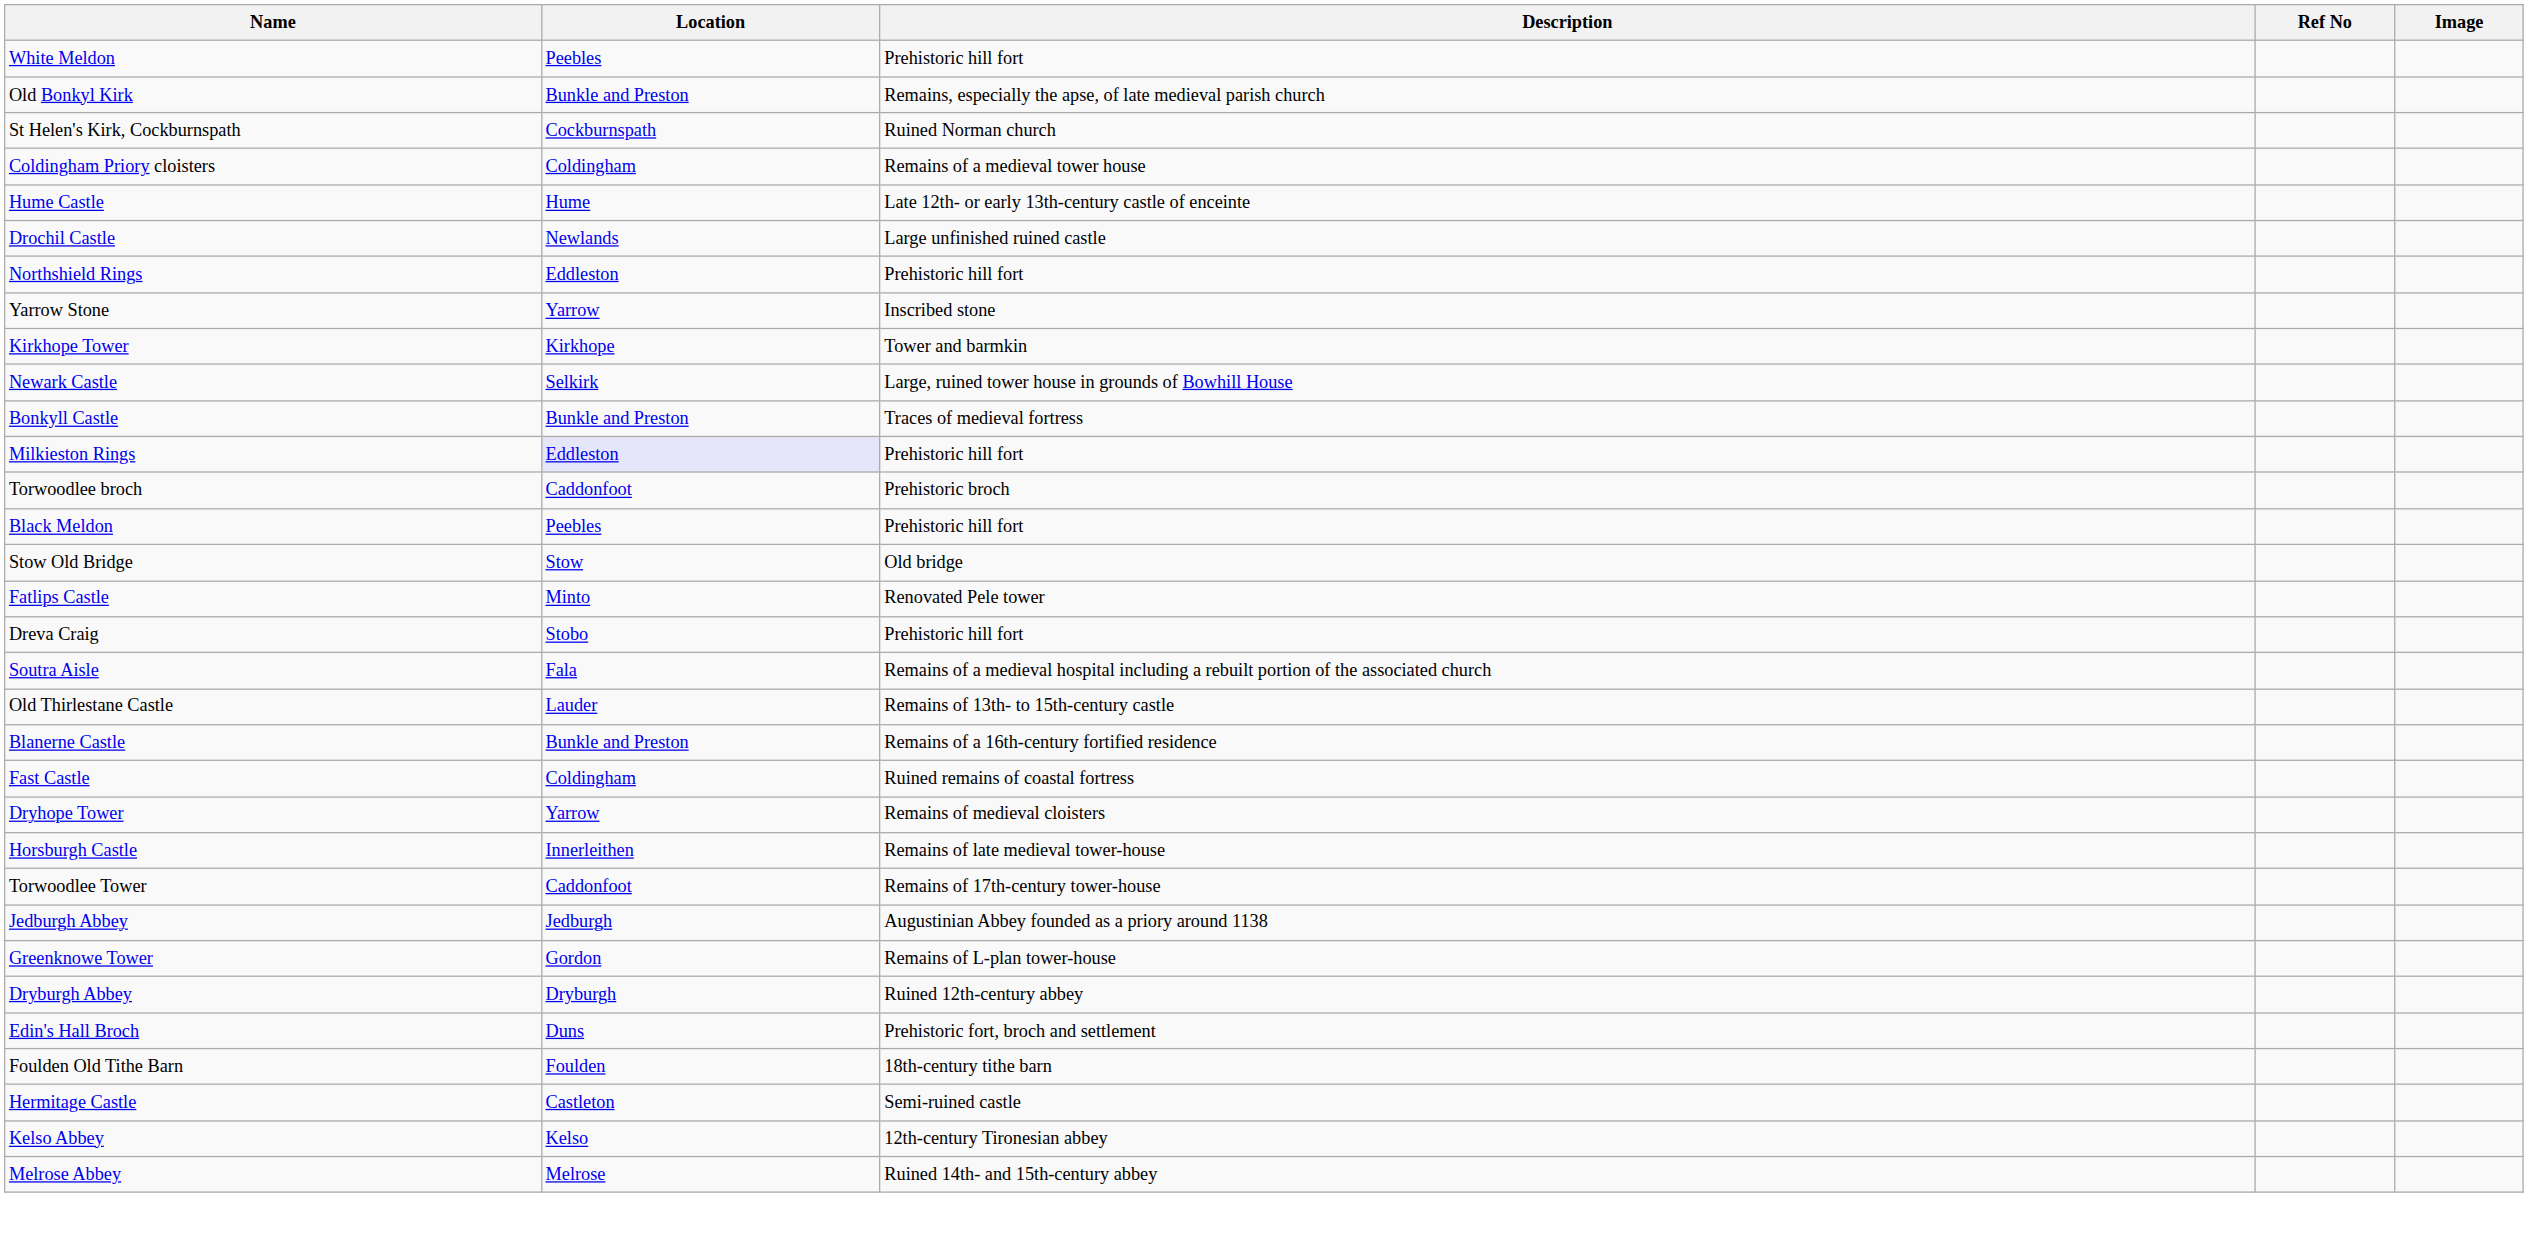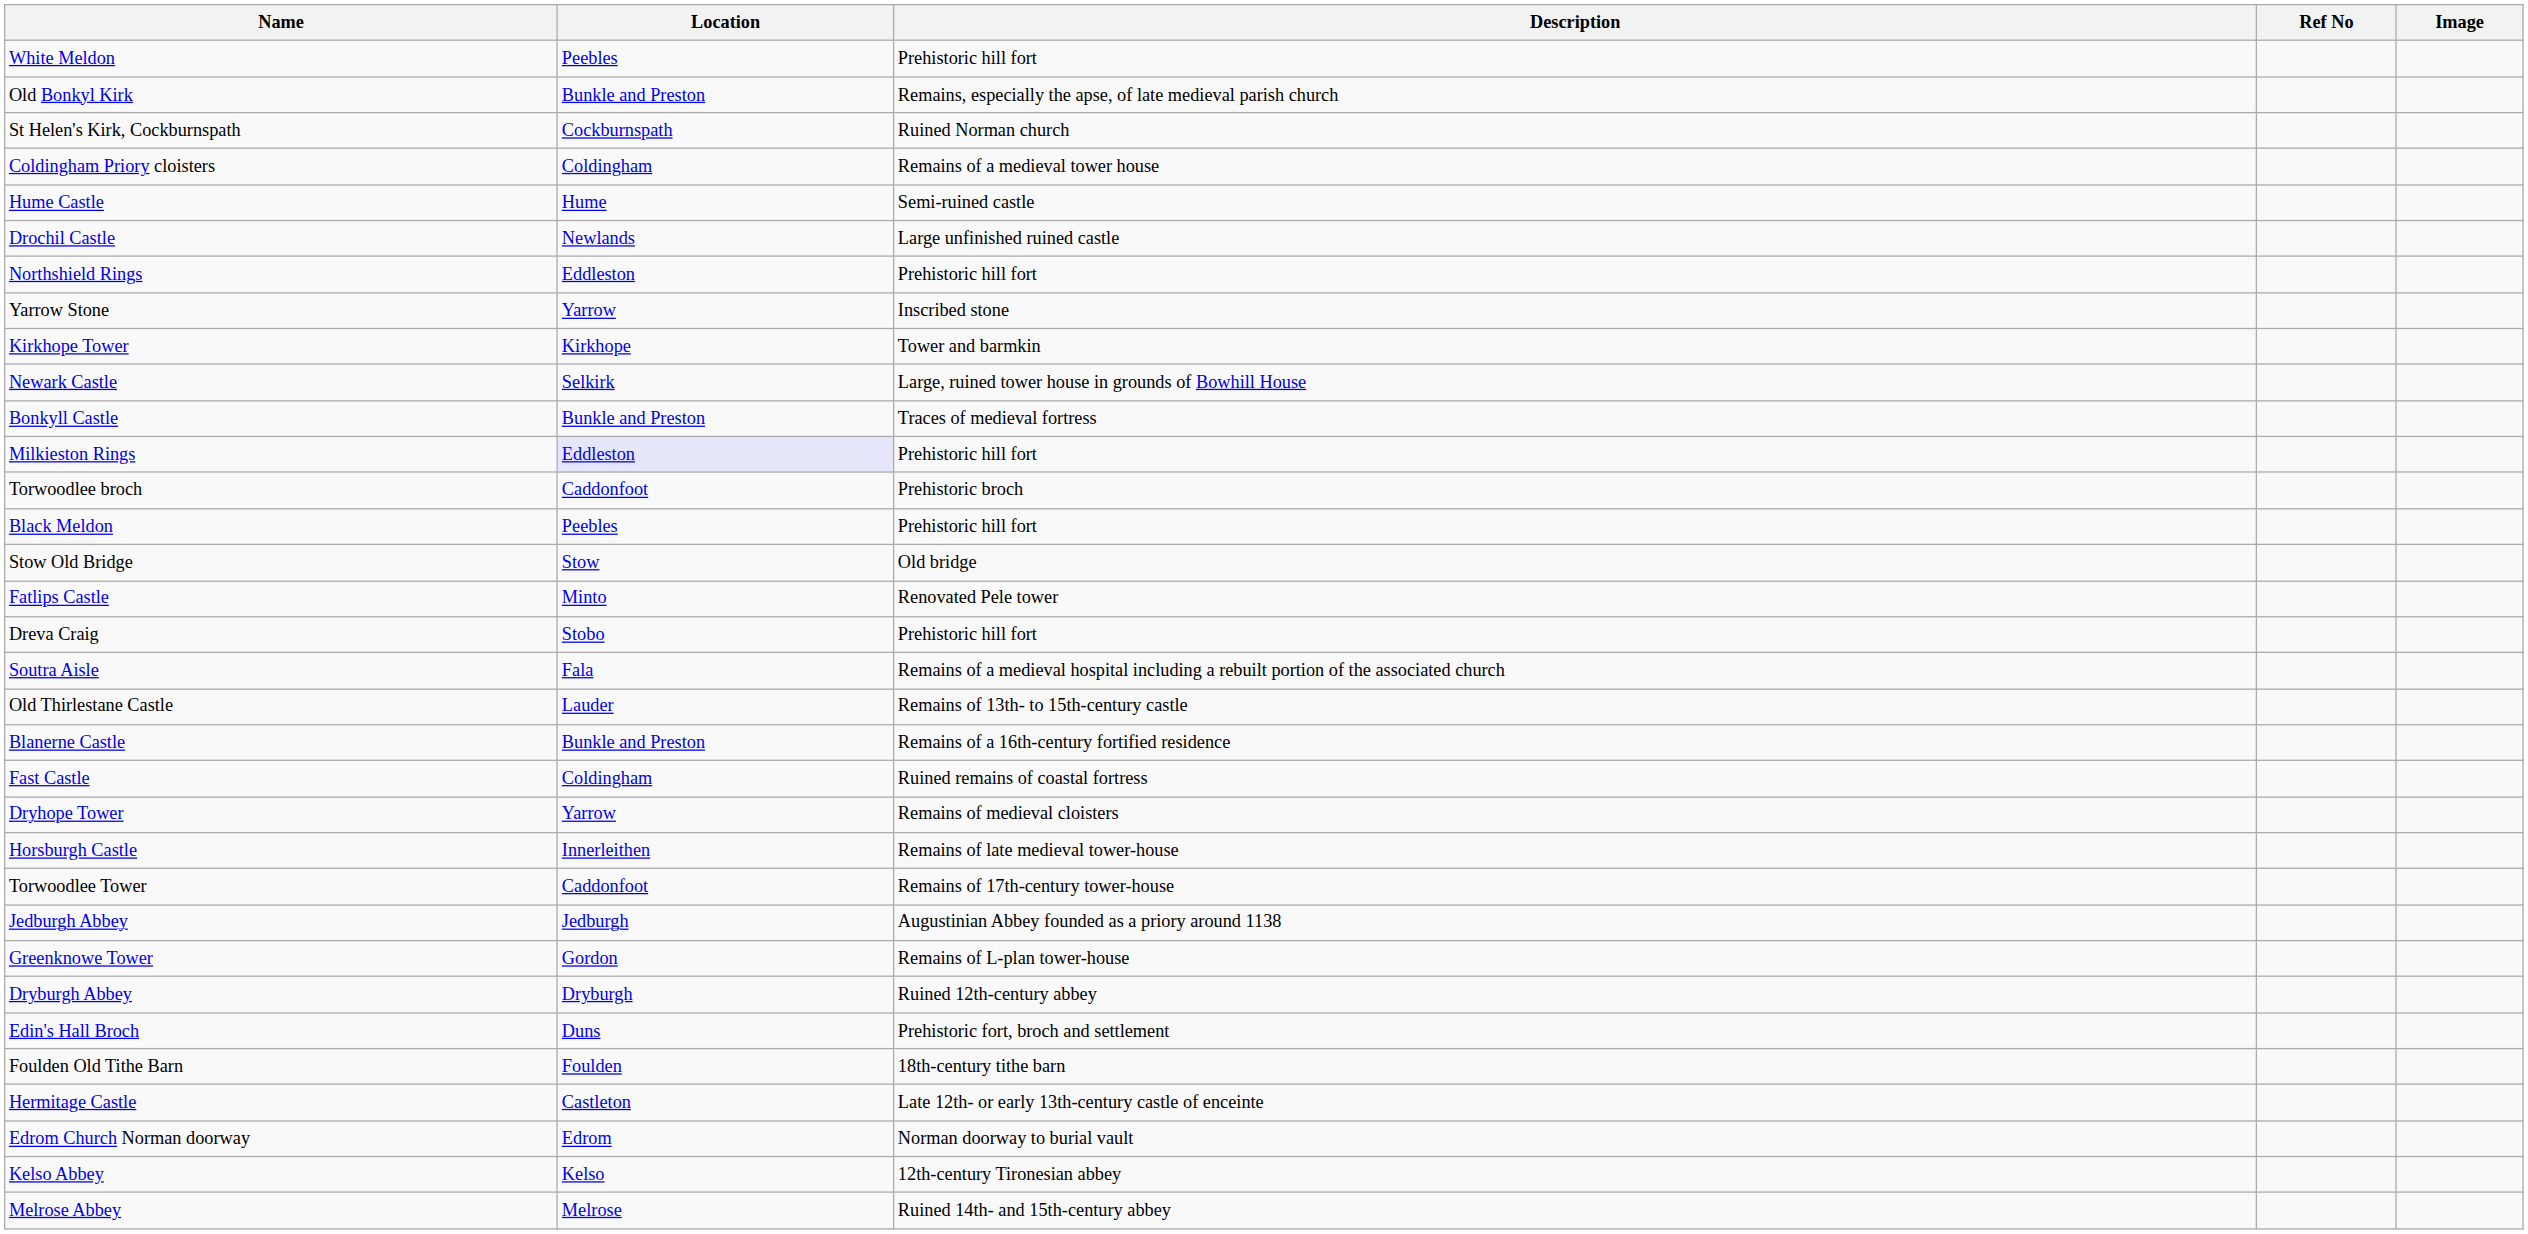Hume Castle | Description: Late 12th- or early 13th-century castle of enceinte -> Semi-ruined castle
Hermitage Castle | Description: Semi-ruined castle -> Late 12th- or early 13th-century castle of enceinte
+ row: Edrom Church Norman doorway | Edrom | Norman doorway to burial vault
